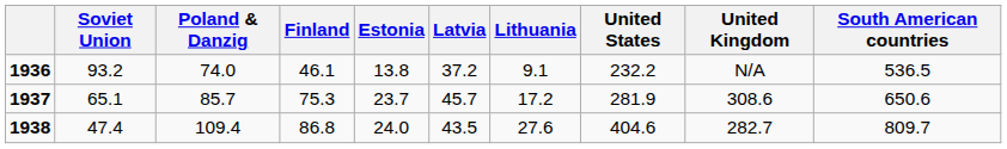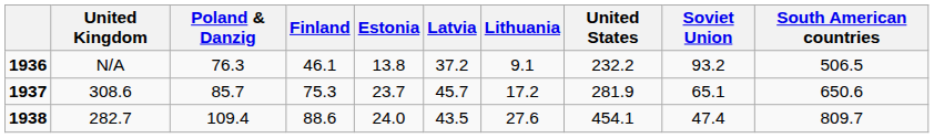columns swapped: Soviet Union <-> United Kingdom
1936 | Poland & Danzig: 74.0 -> 76.3
1936 | South American countries: 536.5 -> 506.5
1938 | Finland: 86.8 -> 88.6
1938 | United States: 404.6 -> 454.1
